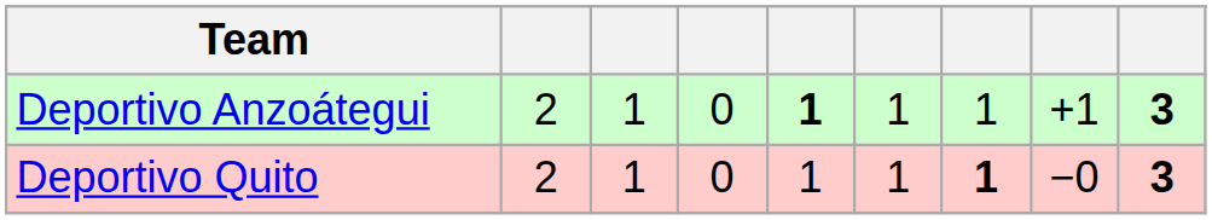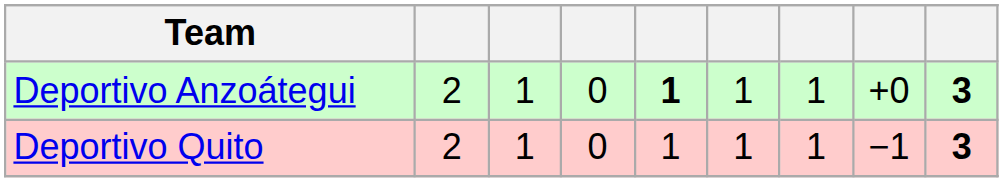Deportivo Anzoátegui | column 8: +1 -> +0
Deportivo Quito | column 7: bold -> normal
Deportivo Quito | column 8: −0 -> −1
